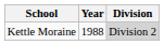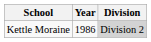Kettle Moraine | Year: 1988 -> 1986
